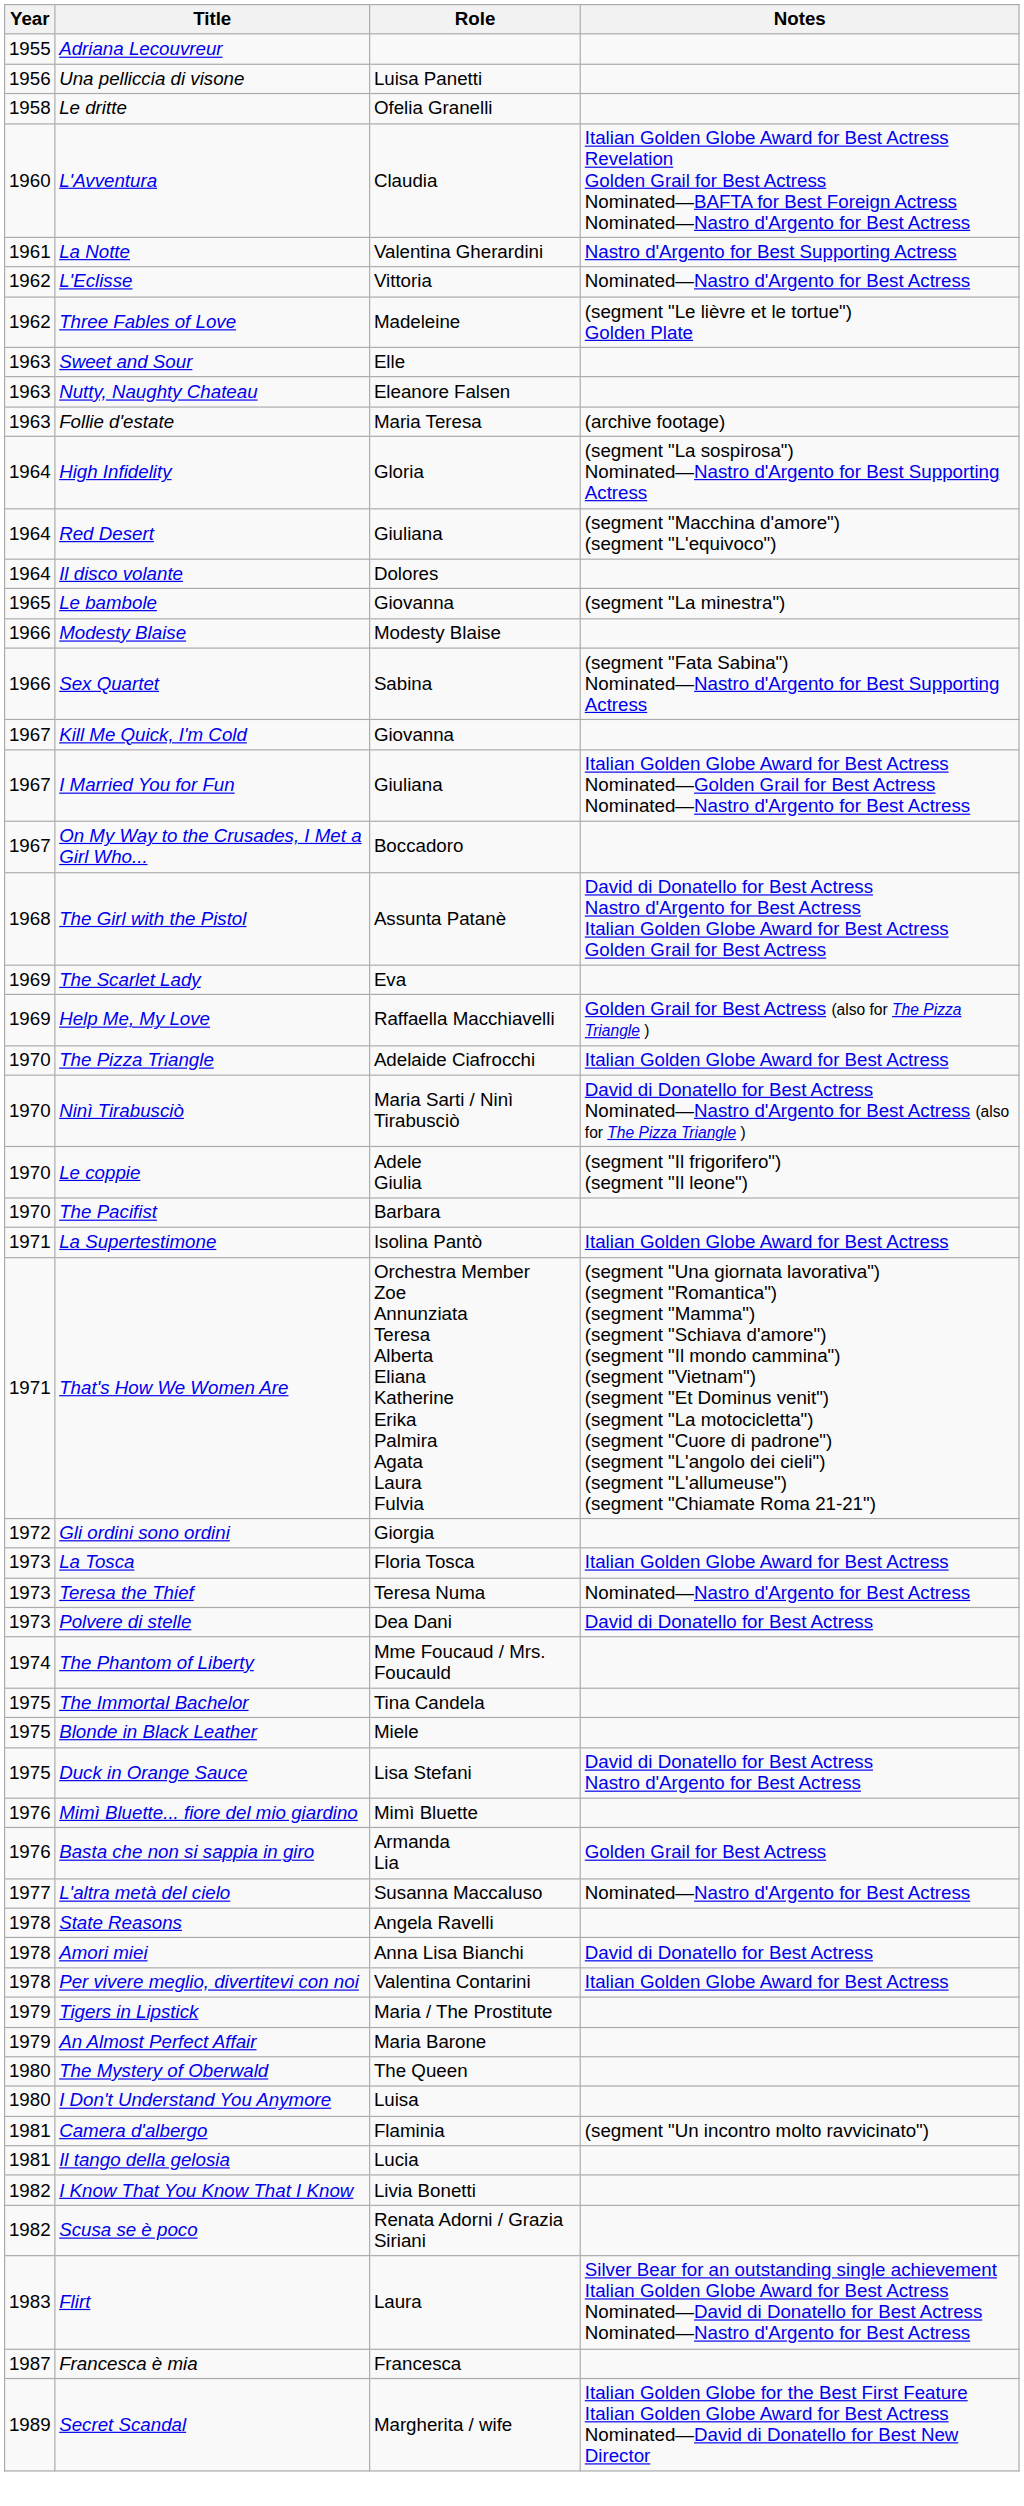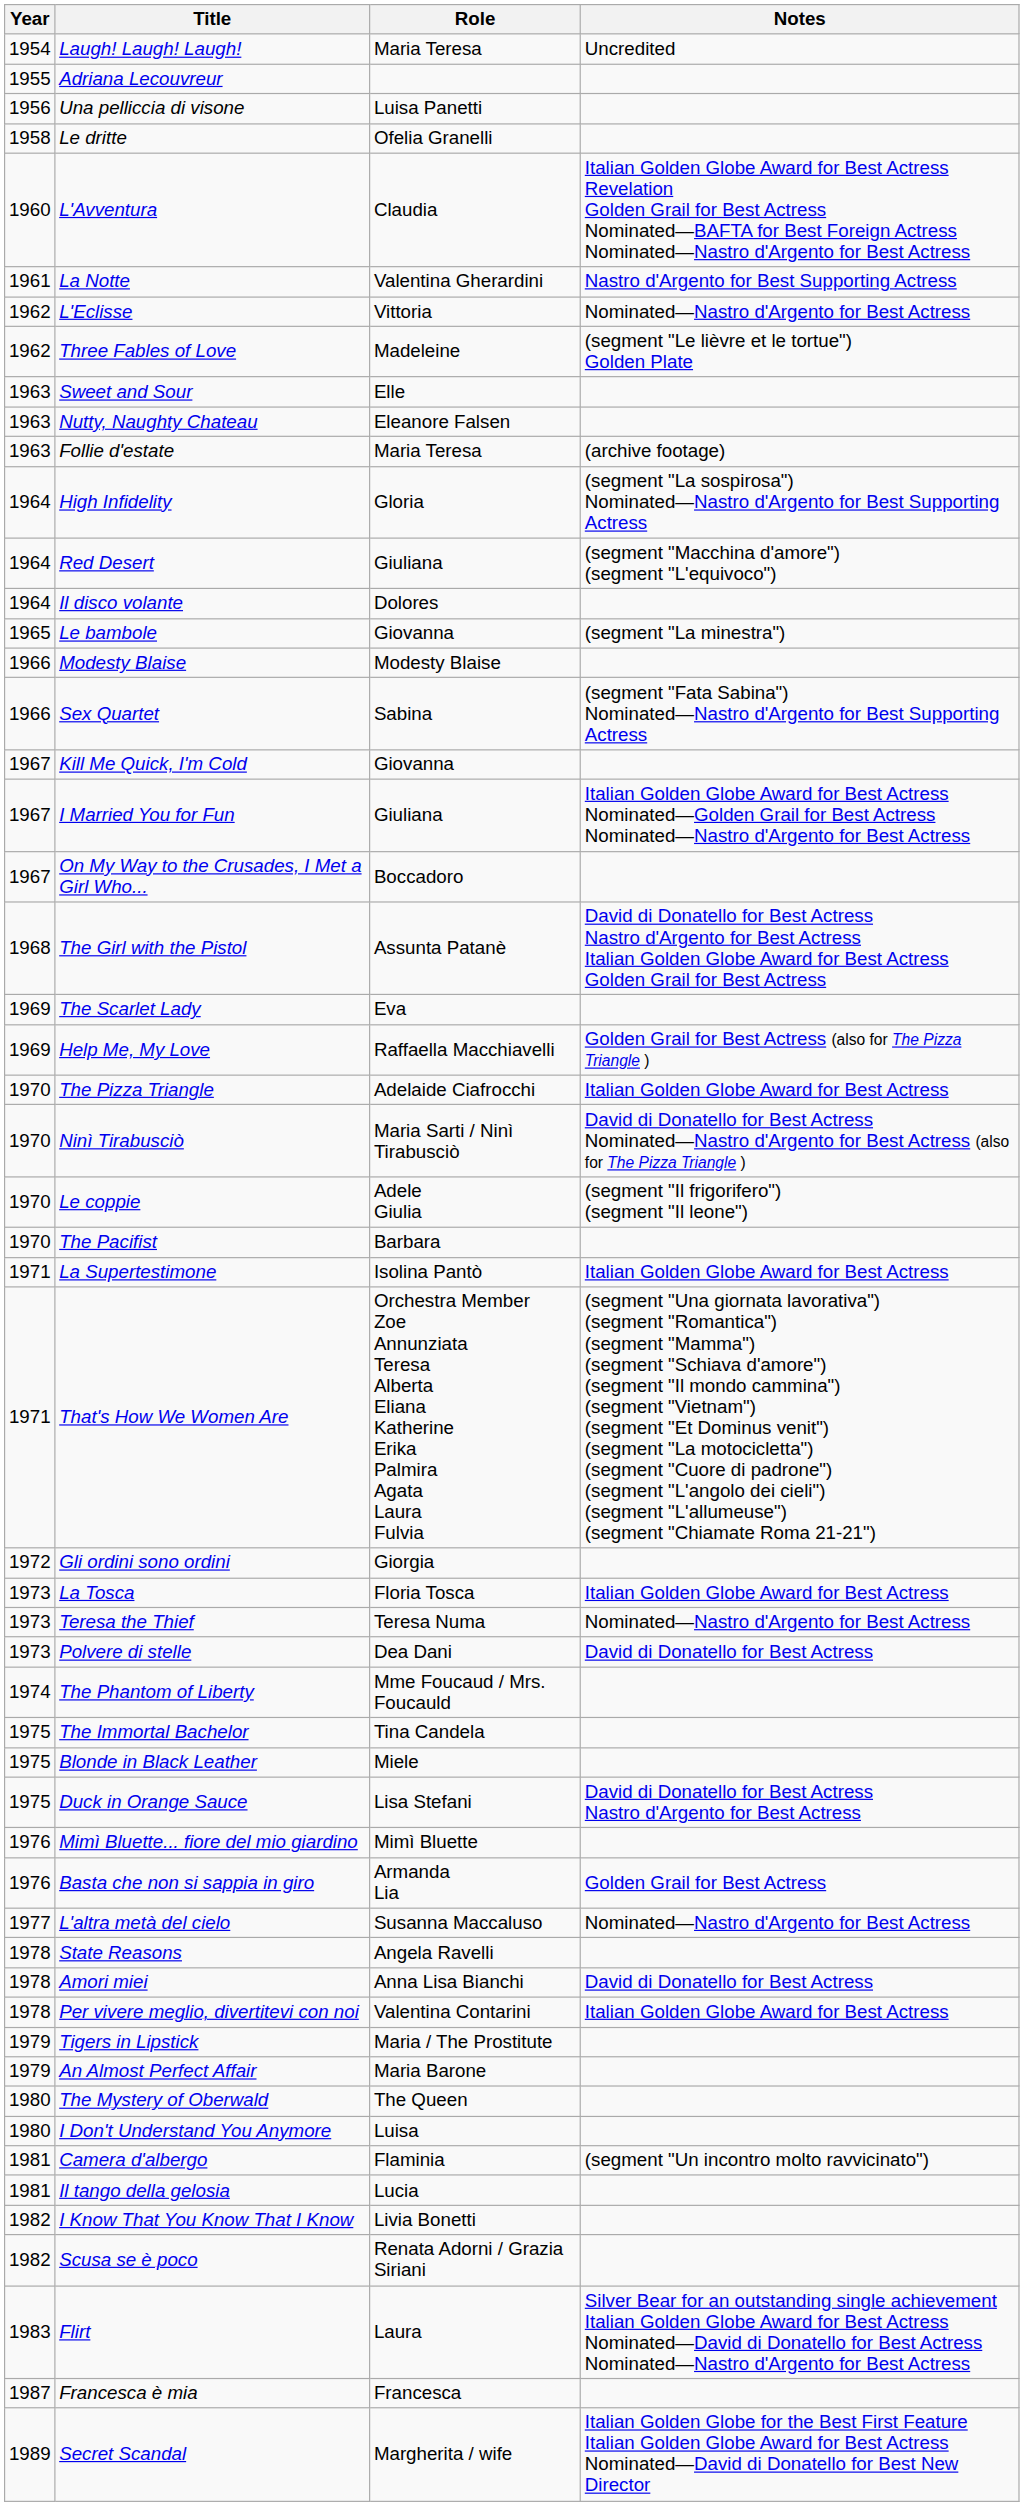+ row: 1954 | Laugh! Laugh! Laugh! | Maria Teresa | Uncredited
